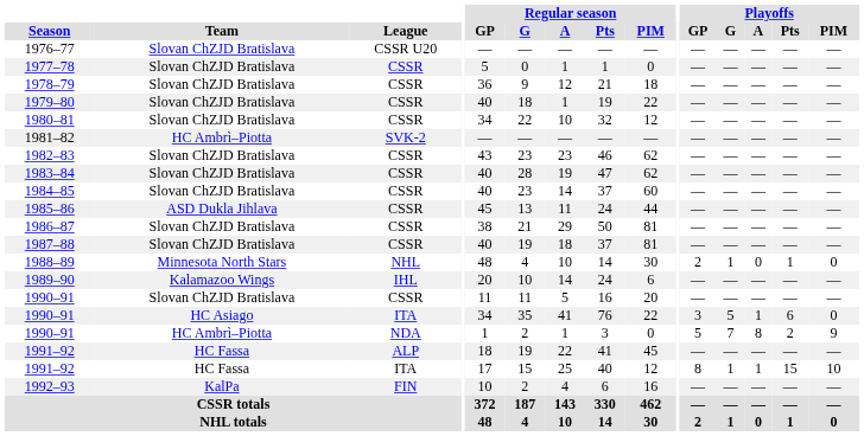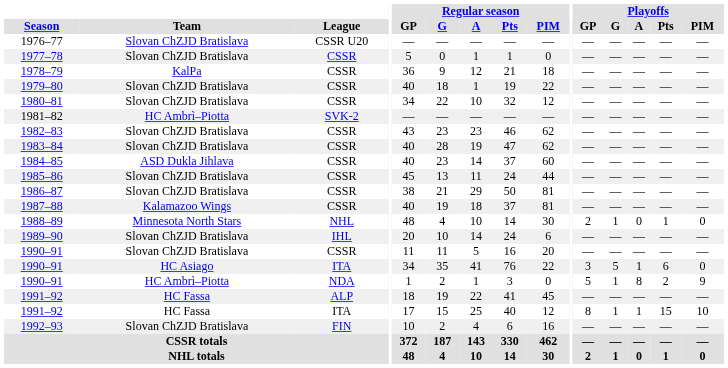1978–79 | Team: Slovan ChZJD Bratislava -> KalPa
1984–85 | Team: Slovan ChZJD Bratislava -> ASD Dukla Jihlava
1985–86 | Team: ASD Dukla Jihlava -> Slovan ChZJD Bratislava
1987–88 | Team: Slovan ChZJD Bratislava -> Kalamazoo Wings
1989–90 | Team: Kalamazoo Wings -> Slovan ChZJD Bratislava
1990–91 / NDA | Playoffs / G: 7 -> 1
1992–93 | Team: KalPa -> Slovan ChZJD Bratislava
